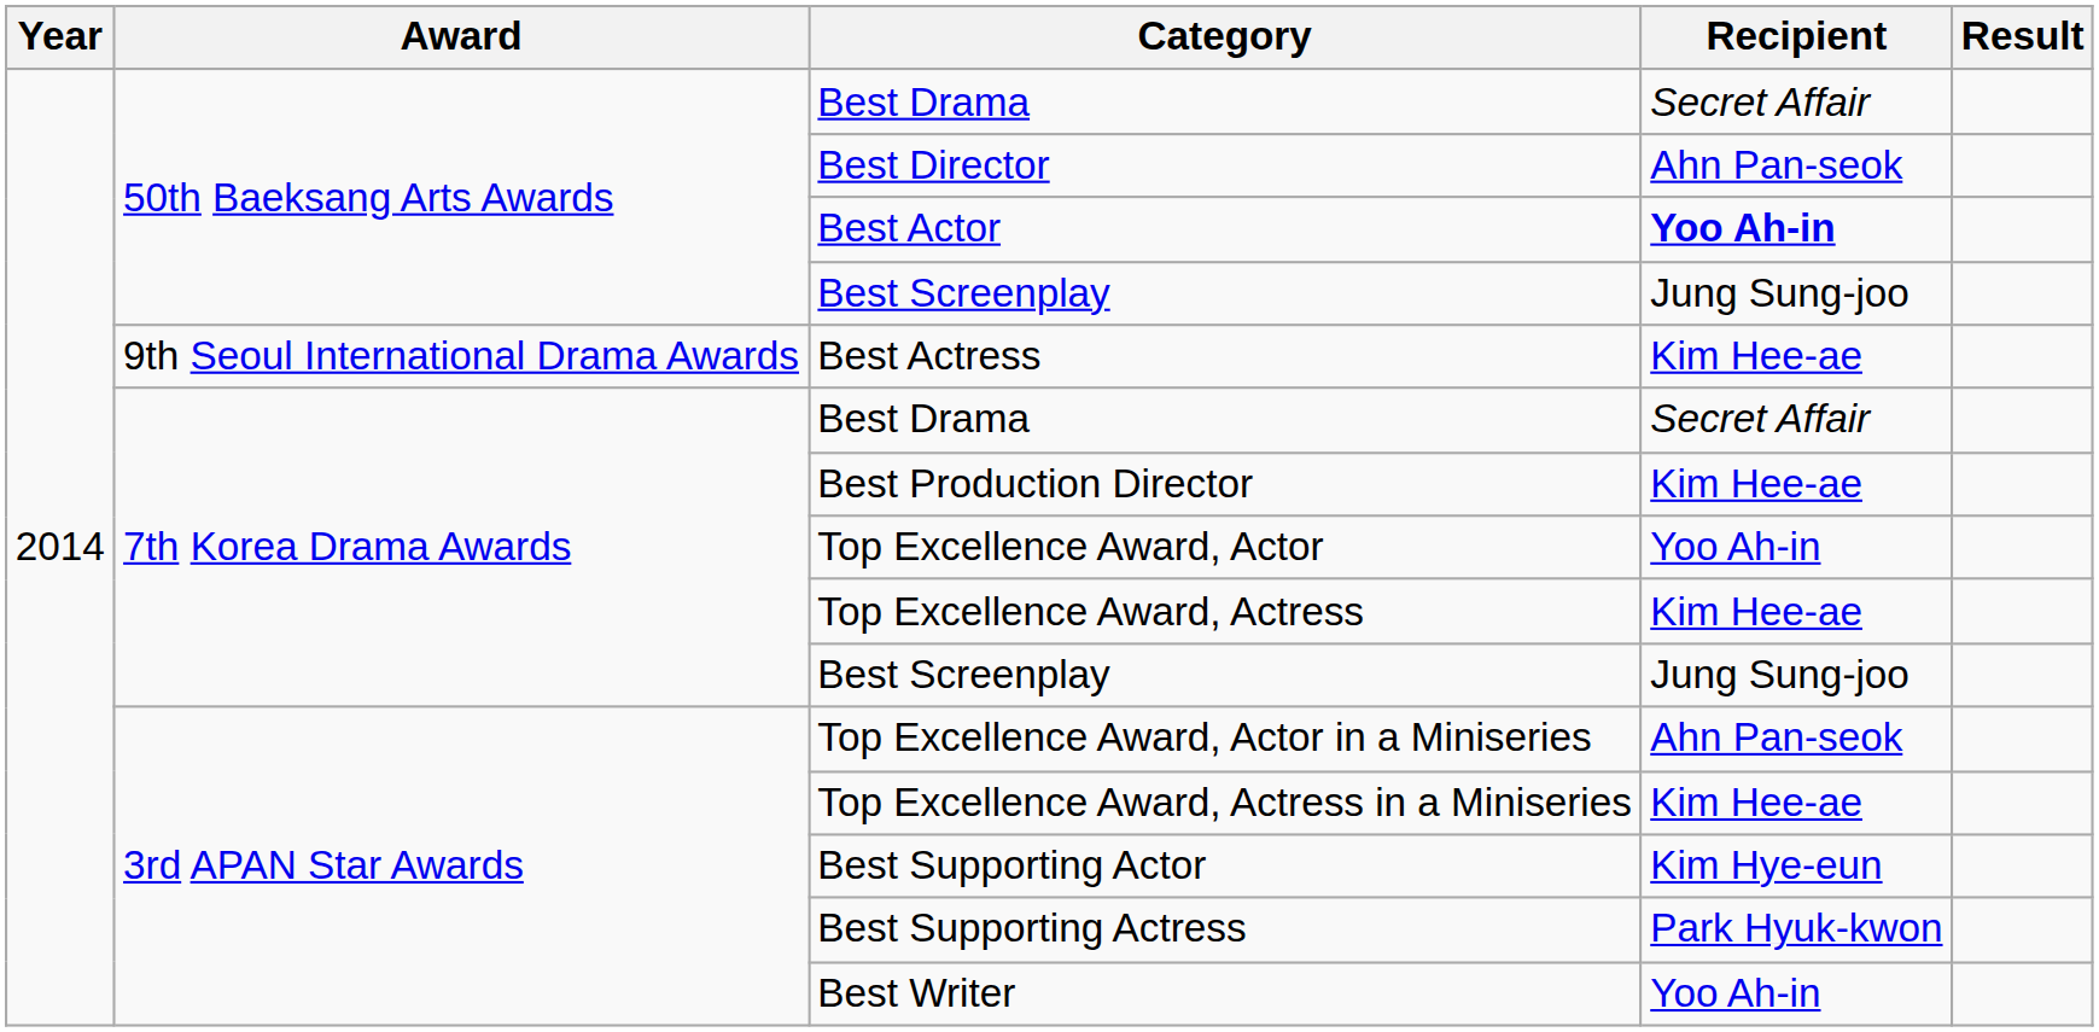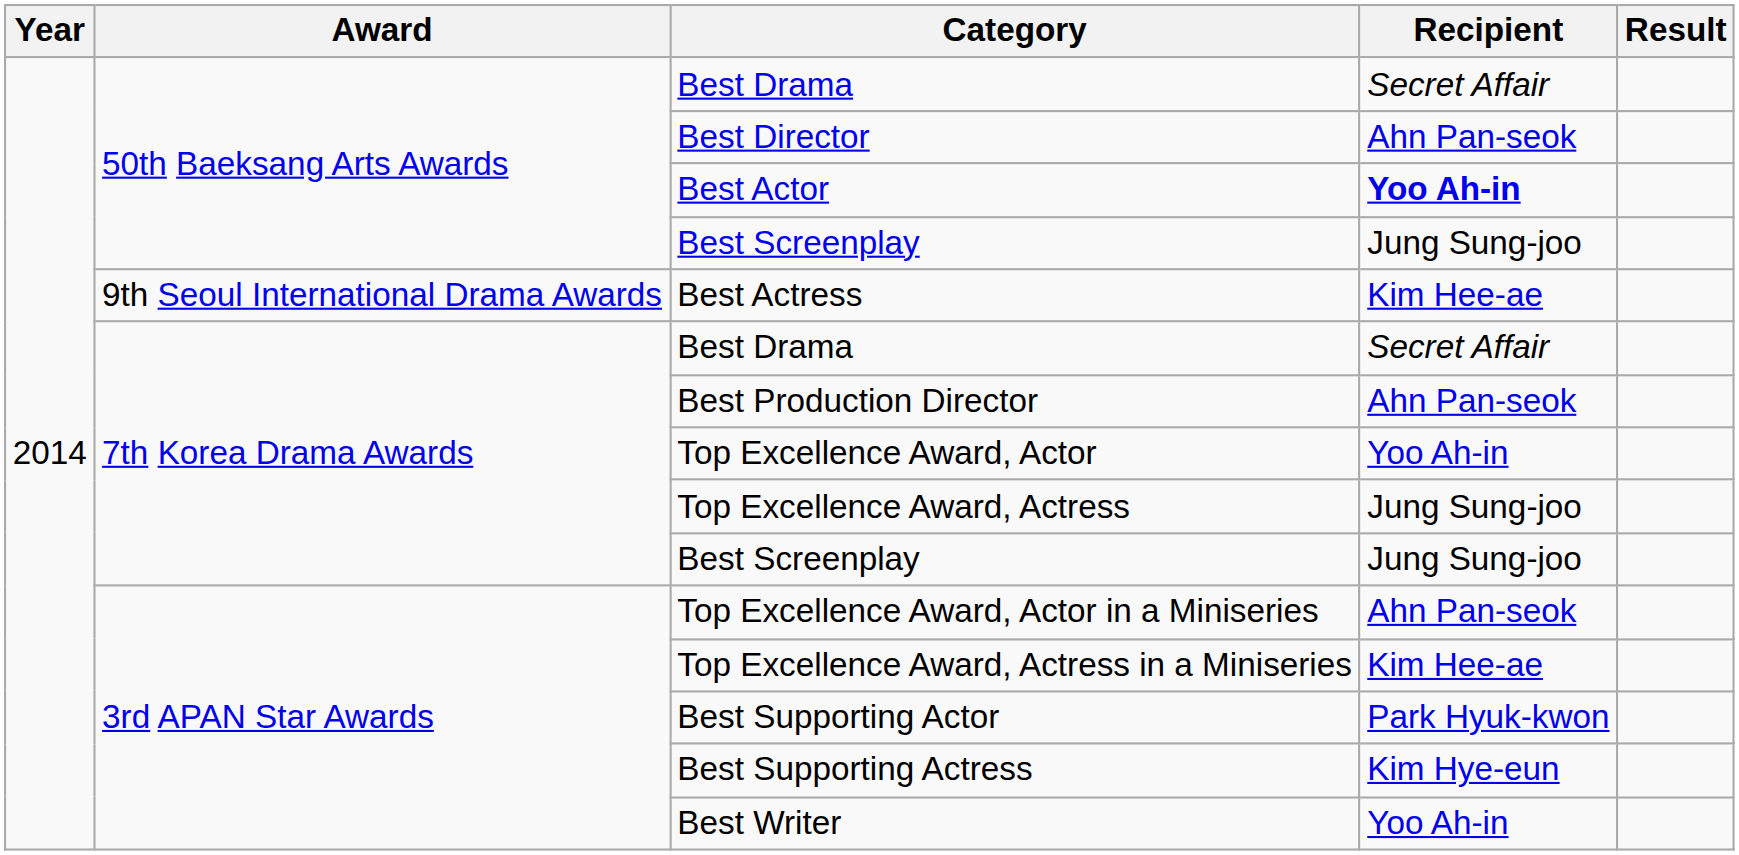Best Production Director | Recipient: Kim Hee-ae -> Ahn Pan-seok
Top Excellence Award, Actress | Recipient: Kim Hee-ae -> Jung Sung-joo
Best Supporting Actor | Recipient: Kim Hye-eun -> Park Hyuk-kwon
Best Supporting Actress | Recipient: Park Hyuk-kwon -> Kim Hye-eun
